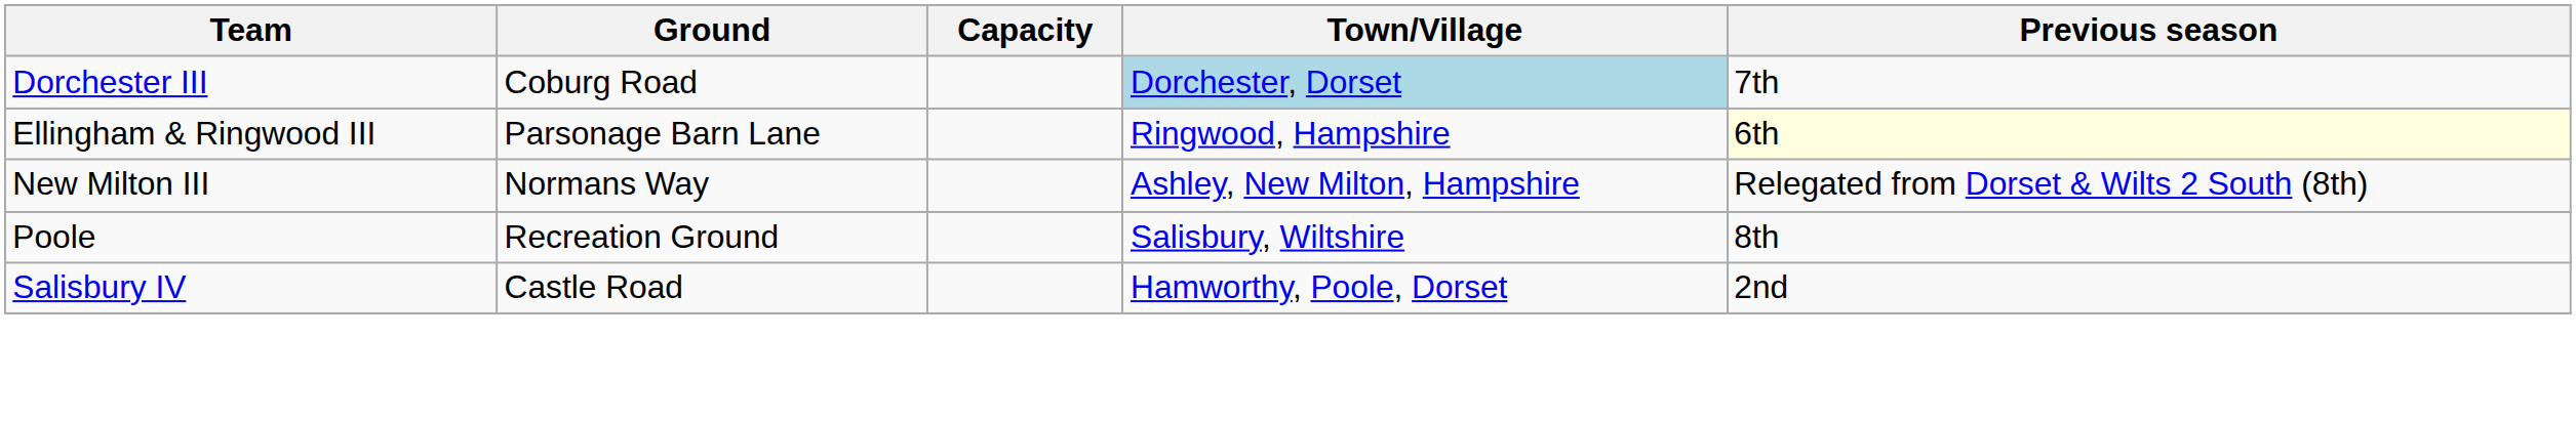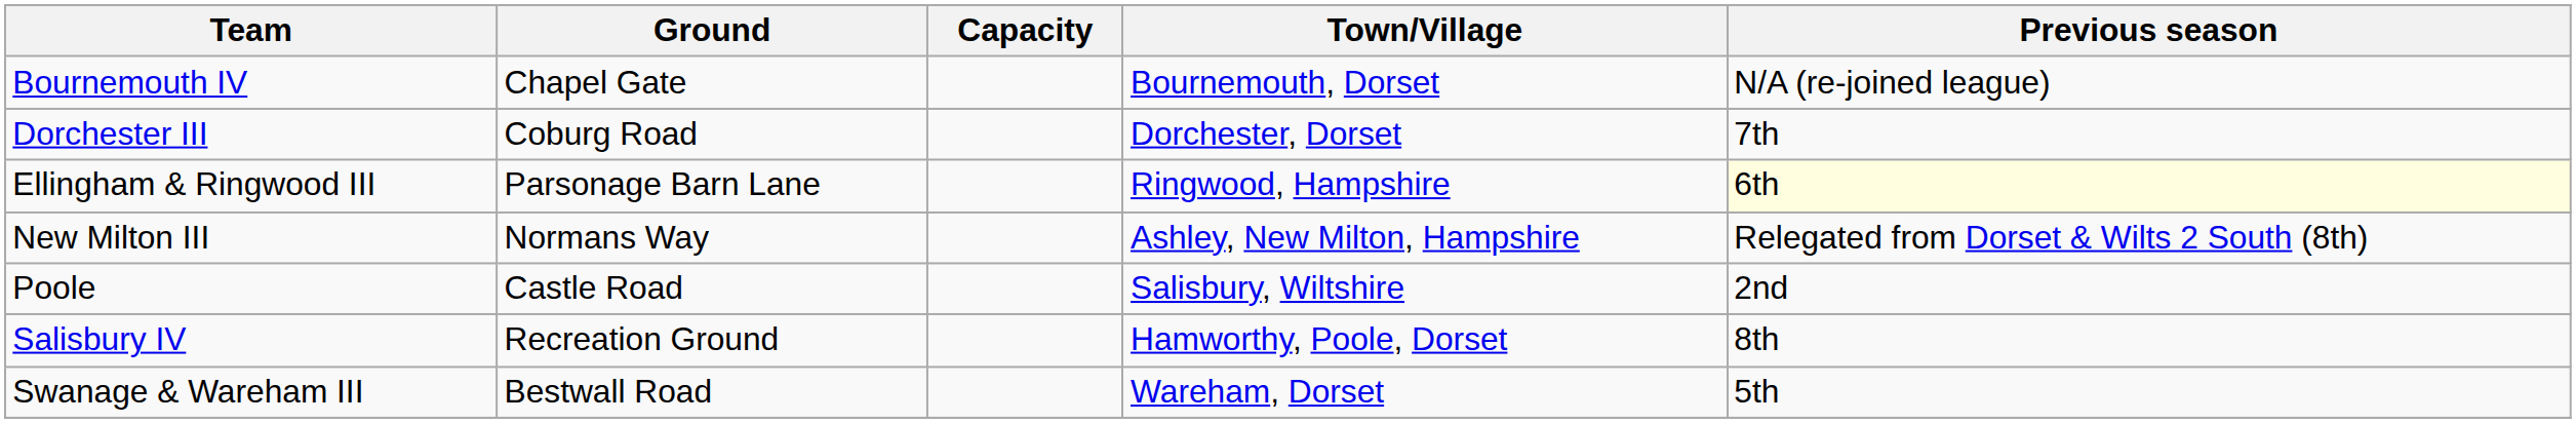+ row: Bournemouth IV | Chapel Gate | Bournemouth, Dorset | N/A (re-joined league)
Dorchester III | Town/Village: lightblue background -> no background
Poole | Ground: Recreation Ground -> Castle Road
Poole | Previous season: 8th -> 2nd
Salisbury IV | Ground: Castle Road -> Recreation Ground
Salisbury IV | Previous season: 2nd -> 8th
+ row: Swanage & Wareham III | Bestwall Road | Wareham, Dorset | 5th
